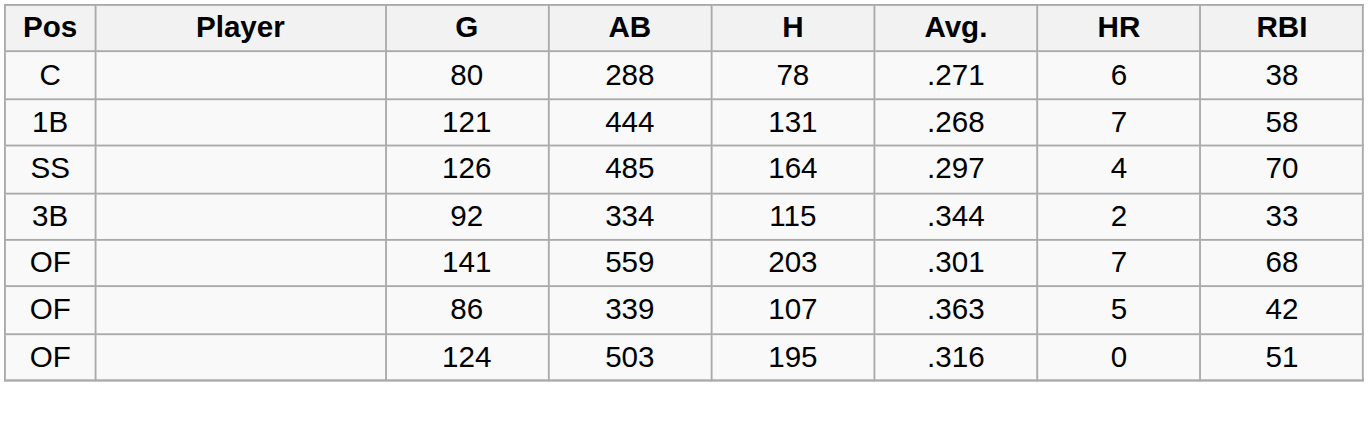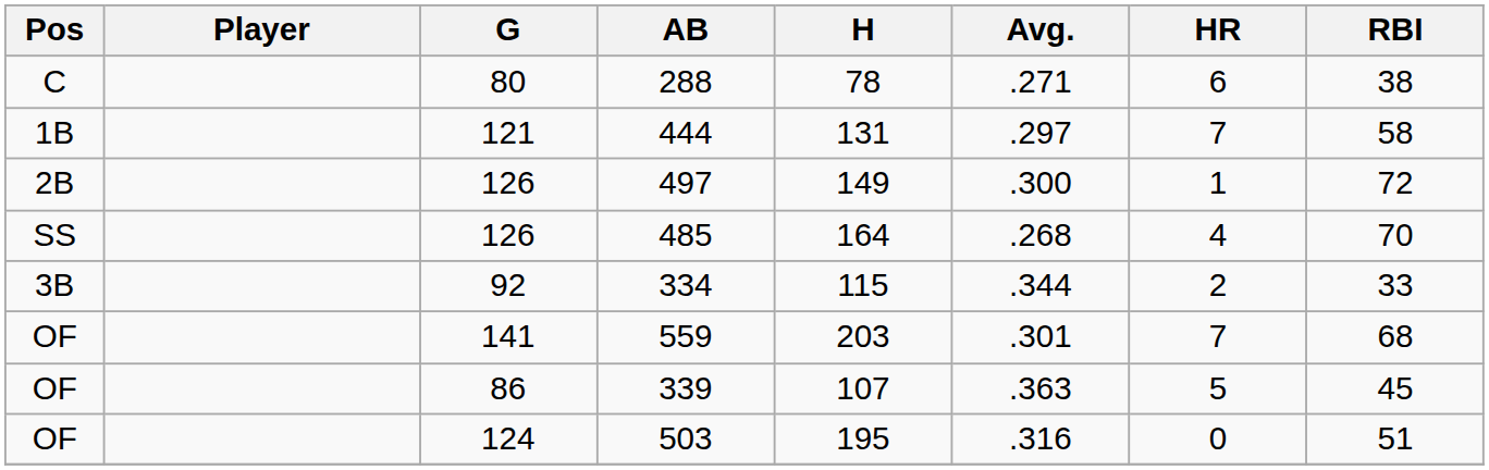444 | Avg.: .268 -> .297
+ row: 2B | 126 | 497 | 149 | .300 | 1 | 72
485 | Avg.: .297 -> .268
339 | RBI: 42 -> 45
